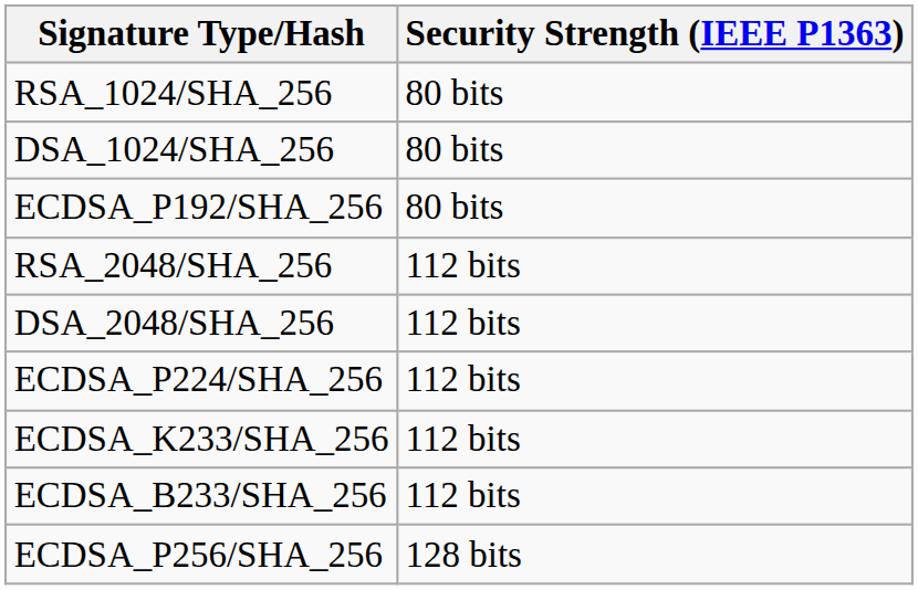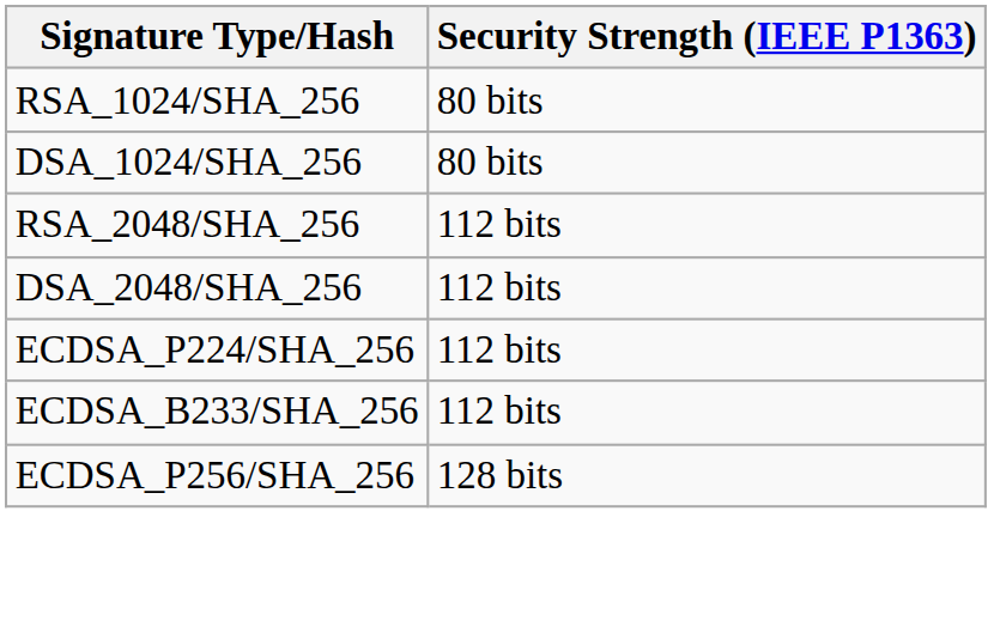- row: ECDSA_P192/SHA_256 | 80 bits
- row: ECDSA_K233/SHA_256 | 112 bits
